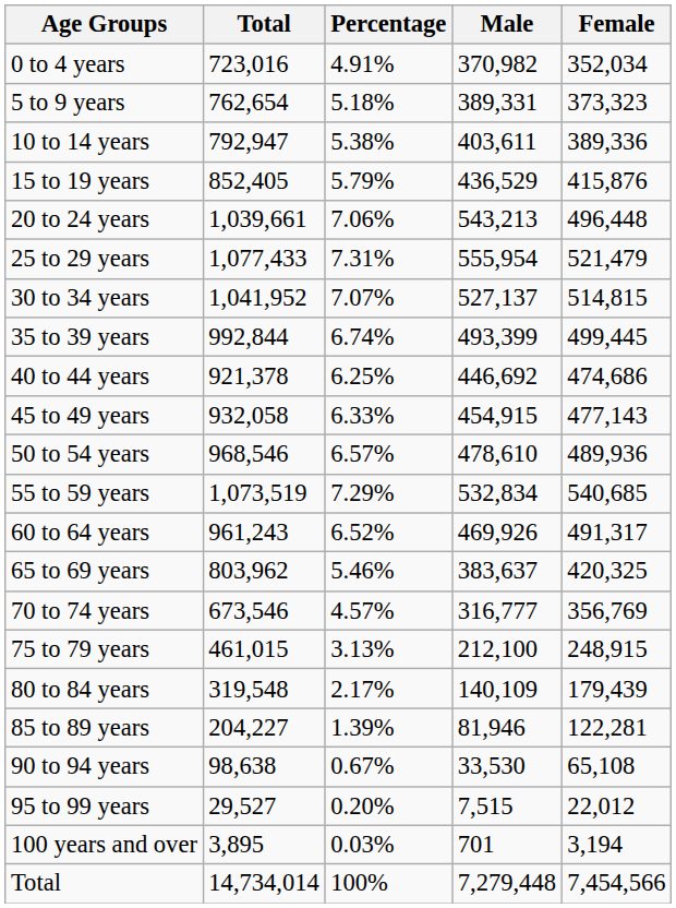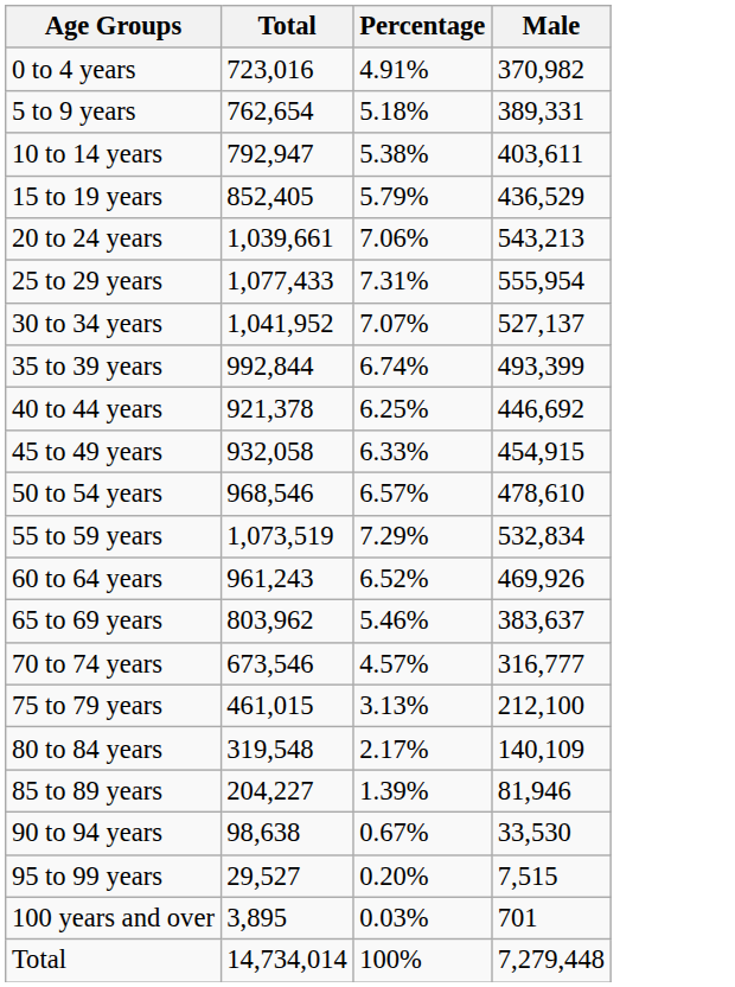- column: Female | 352,034 | 373,323 | 389,336 | 415,876 | 496,448 | 521,479 | 514,815 | 499,445 | 474,686 | 477,143 | 489,936 | 540,685 | 491,317 | 420,325 | 356,769 | 248,915 | 179,439 | 122,281 | 65,108 | 22,012 | 3,194 | 7,454,566
